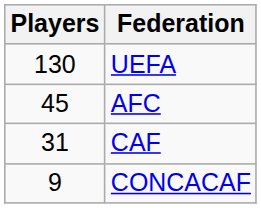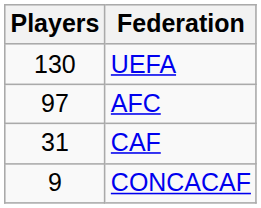AFC | Players: 45 -> 97
